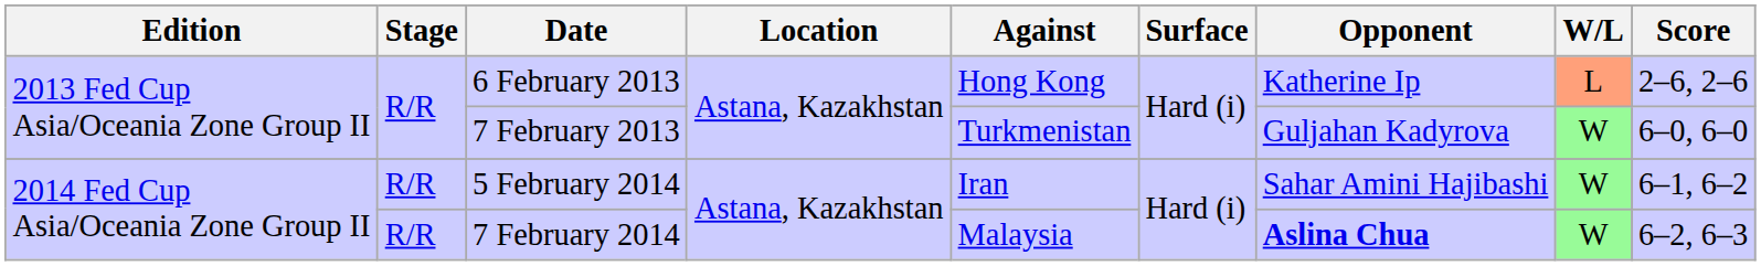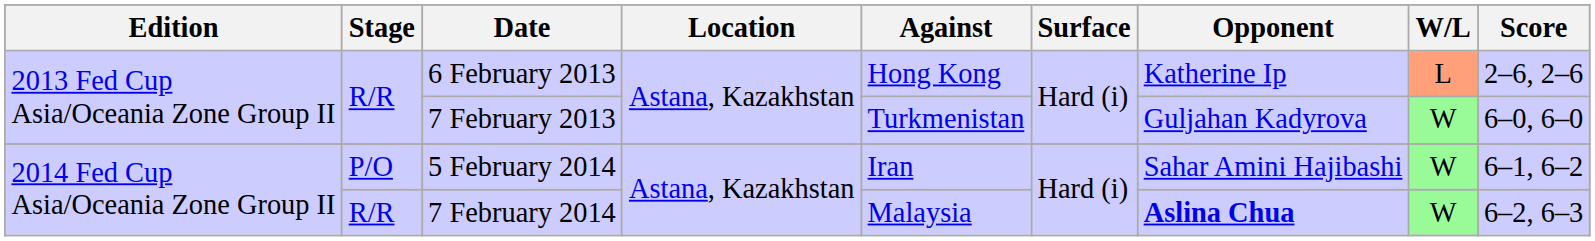5 February 2014 | Stage: R/R -> P/O
